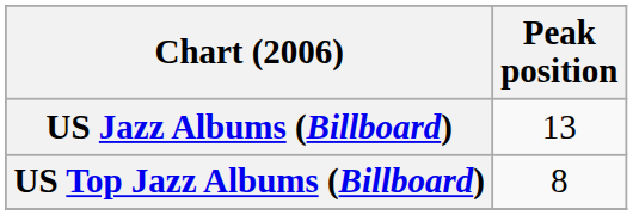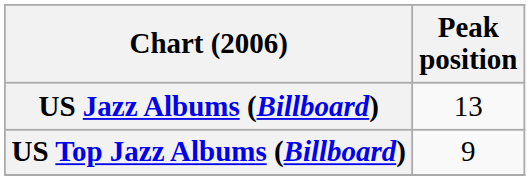US Top Jazz Albums (Billboard) | Peak position: 8 -> 9
